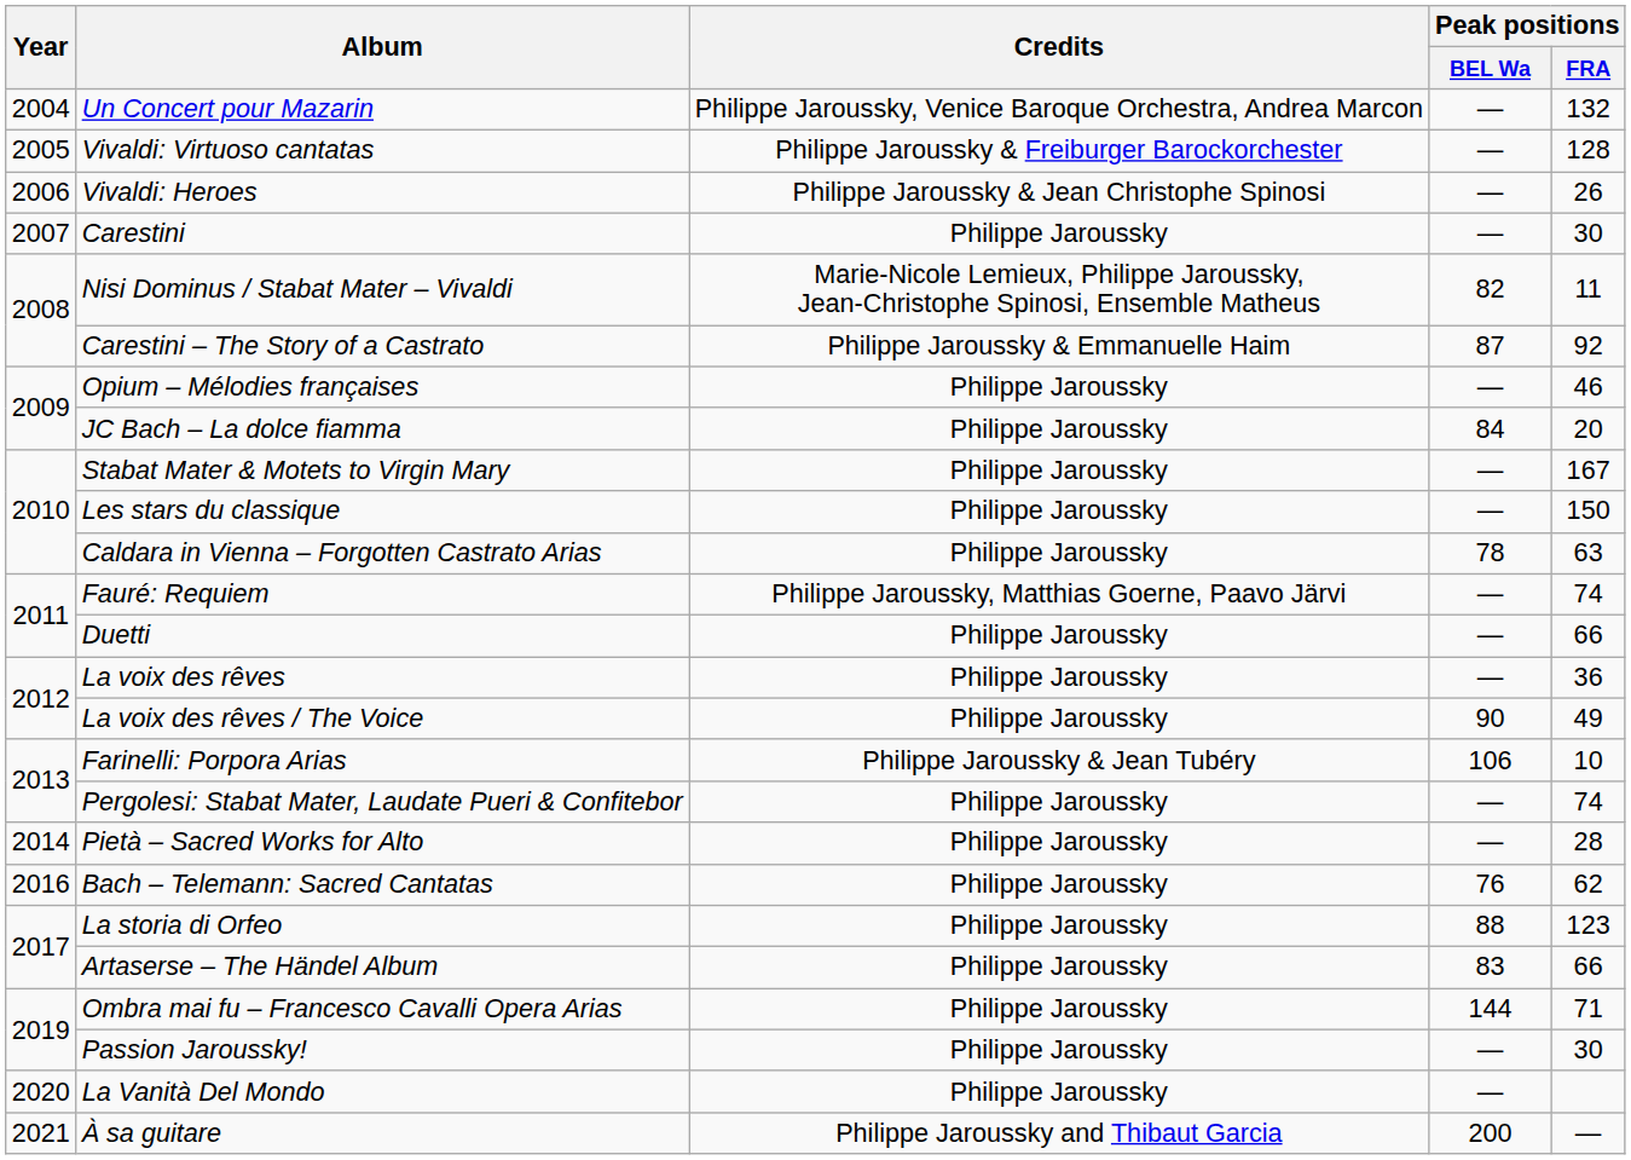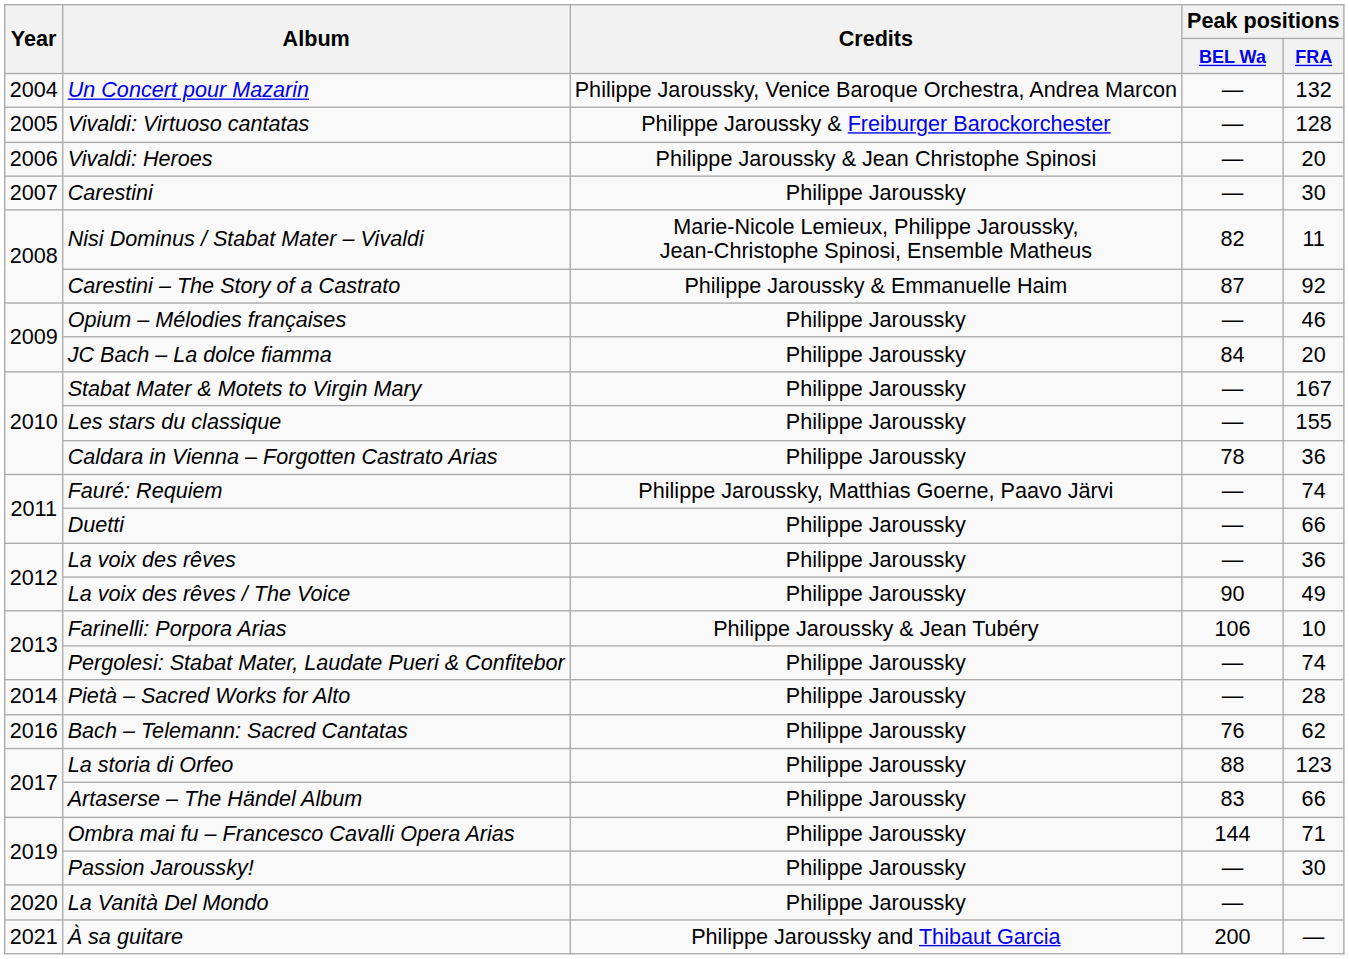Vivaldi: Heroes | Peak positions / FRA: 26 -> 20
Les stars du classique | Peak positions / FRA: 150 -> 155
Caldara in Vienna – Forgotten Castrato Arias | Peak positions / FRA: 63 -> 36
